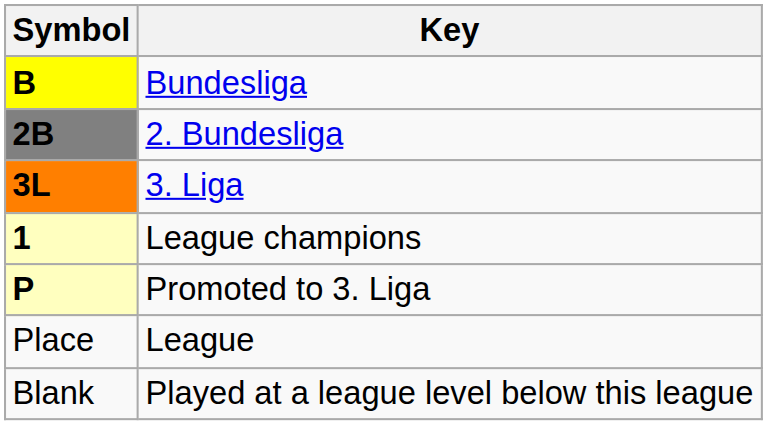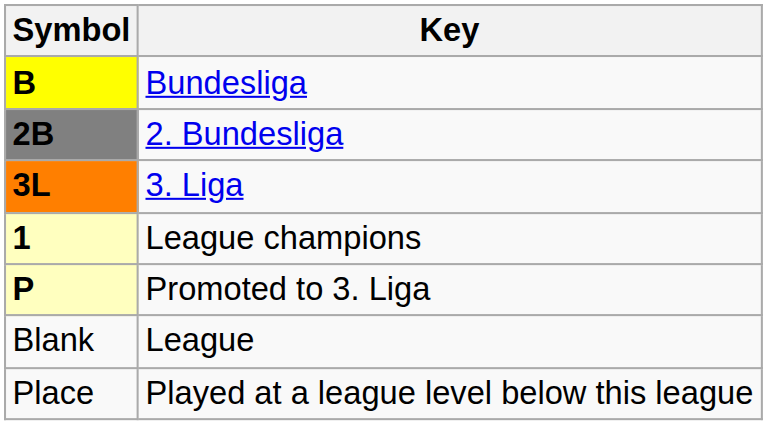League | Symbol: Place -> Blank
Played at a league level below this league | Symbol: Blank -> Place
